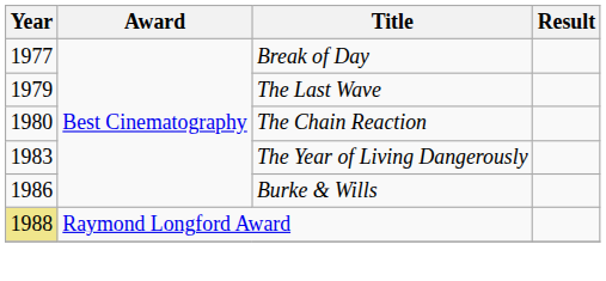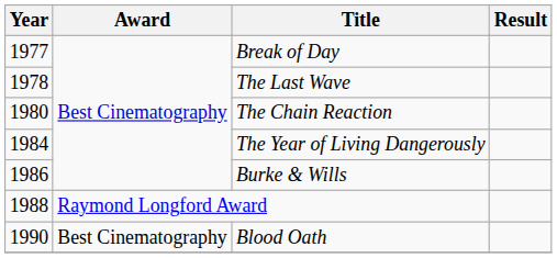The Last Wave | Year: 1979 -> 1978
The Year of Living Dangerously | Year: 1983 -> 1984
Raymond Longford Award | Year: khaki background -> no background
+ row: 1990 | Best Cinematography | Blood Oath
